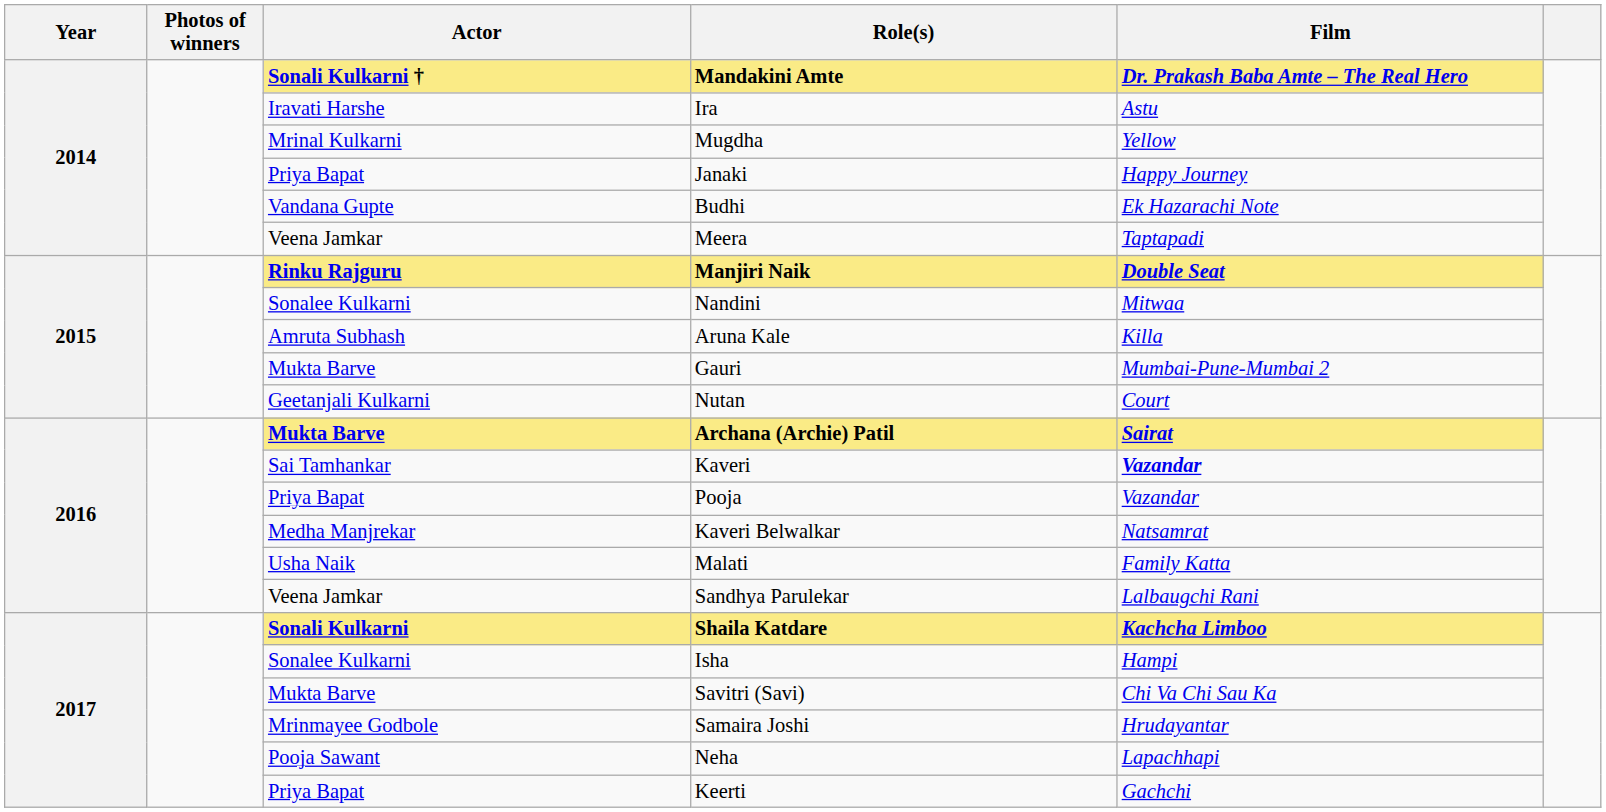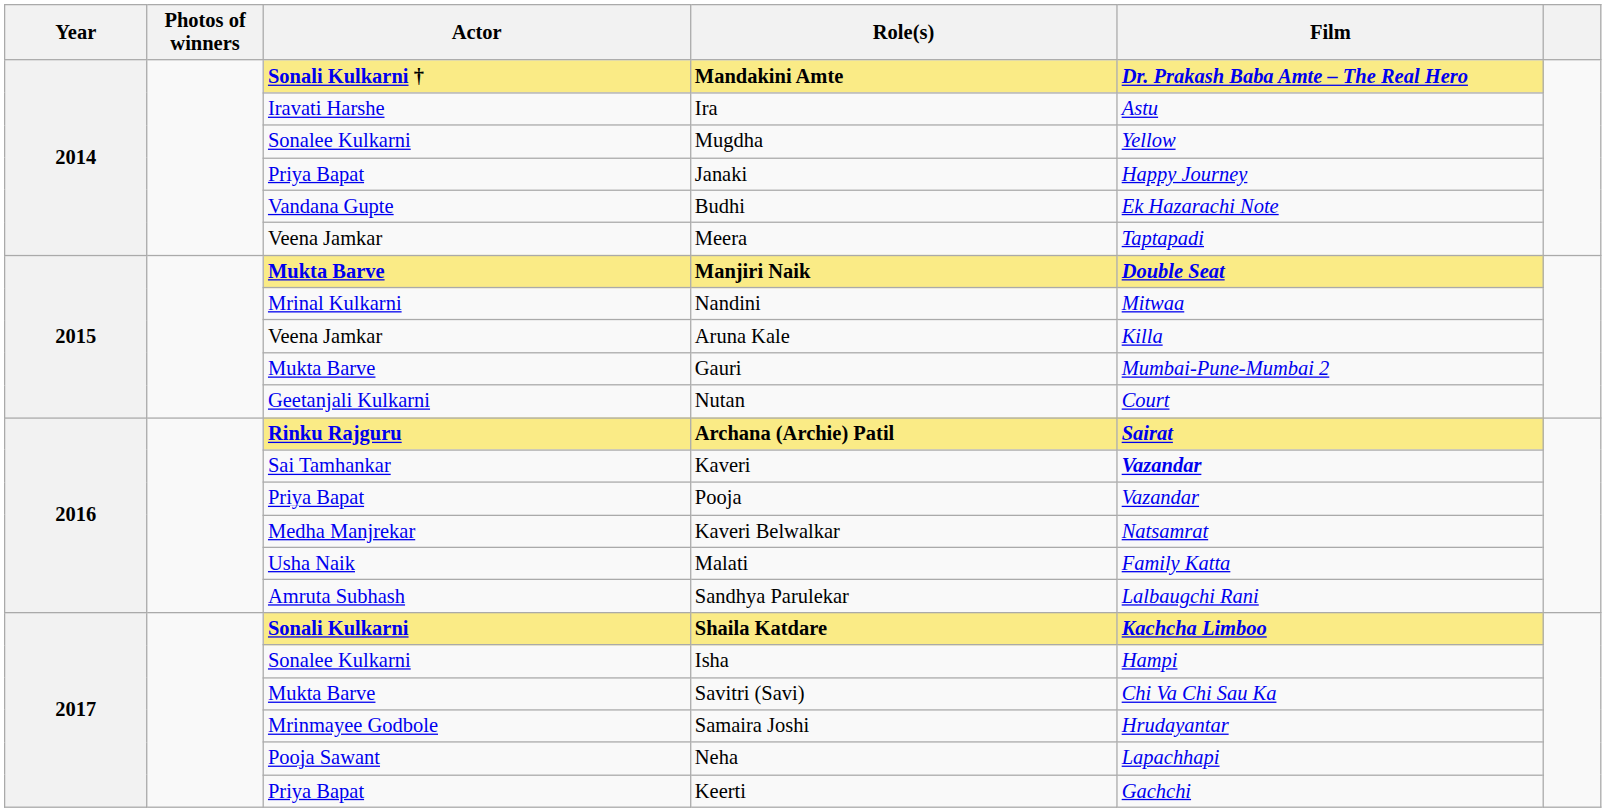Mugdha | Actor: Mrinal Kulkarni -> Sonalee Kulkarni
Manjiri Naik | Actor: Rinku Rajguru -> Mukta Barve
Nandini | Actor: Sonalee Kulkarni -> Mrinal Kulkarni
Aruna Kale | Actor: Amruta Subhash -> Veena Jamkar
Archana (Archie) Patil | Actor: Mukta Barve -> Rinku Rajguru
Sandhya Parulekar | Actor: Veena Jamkar -> Amruta Subhash
